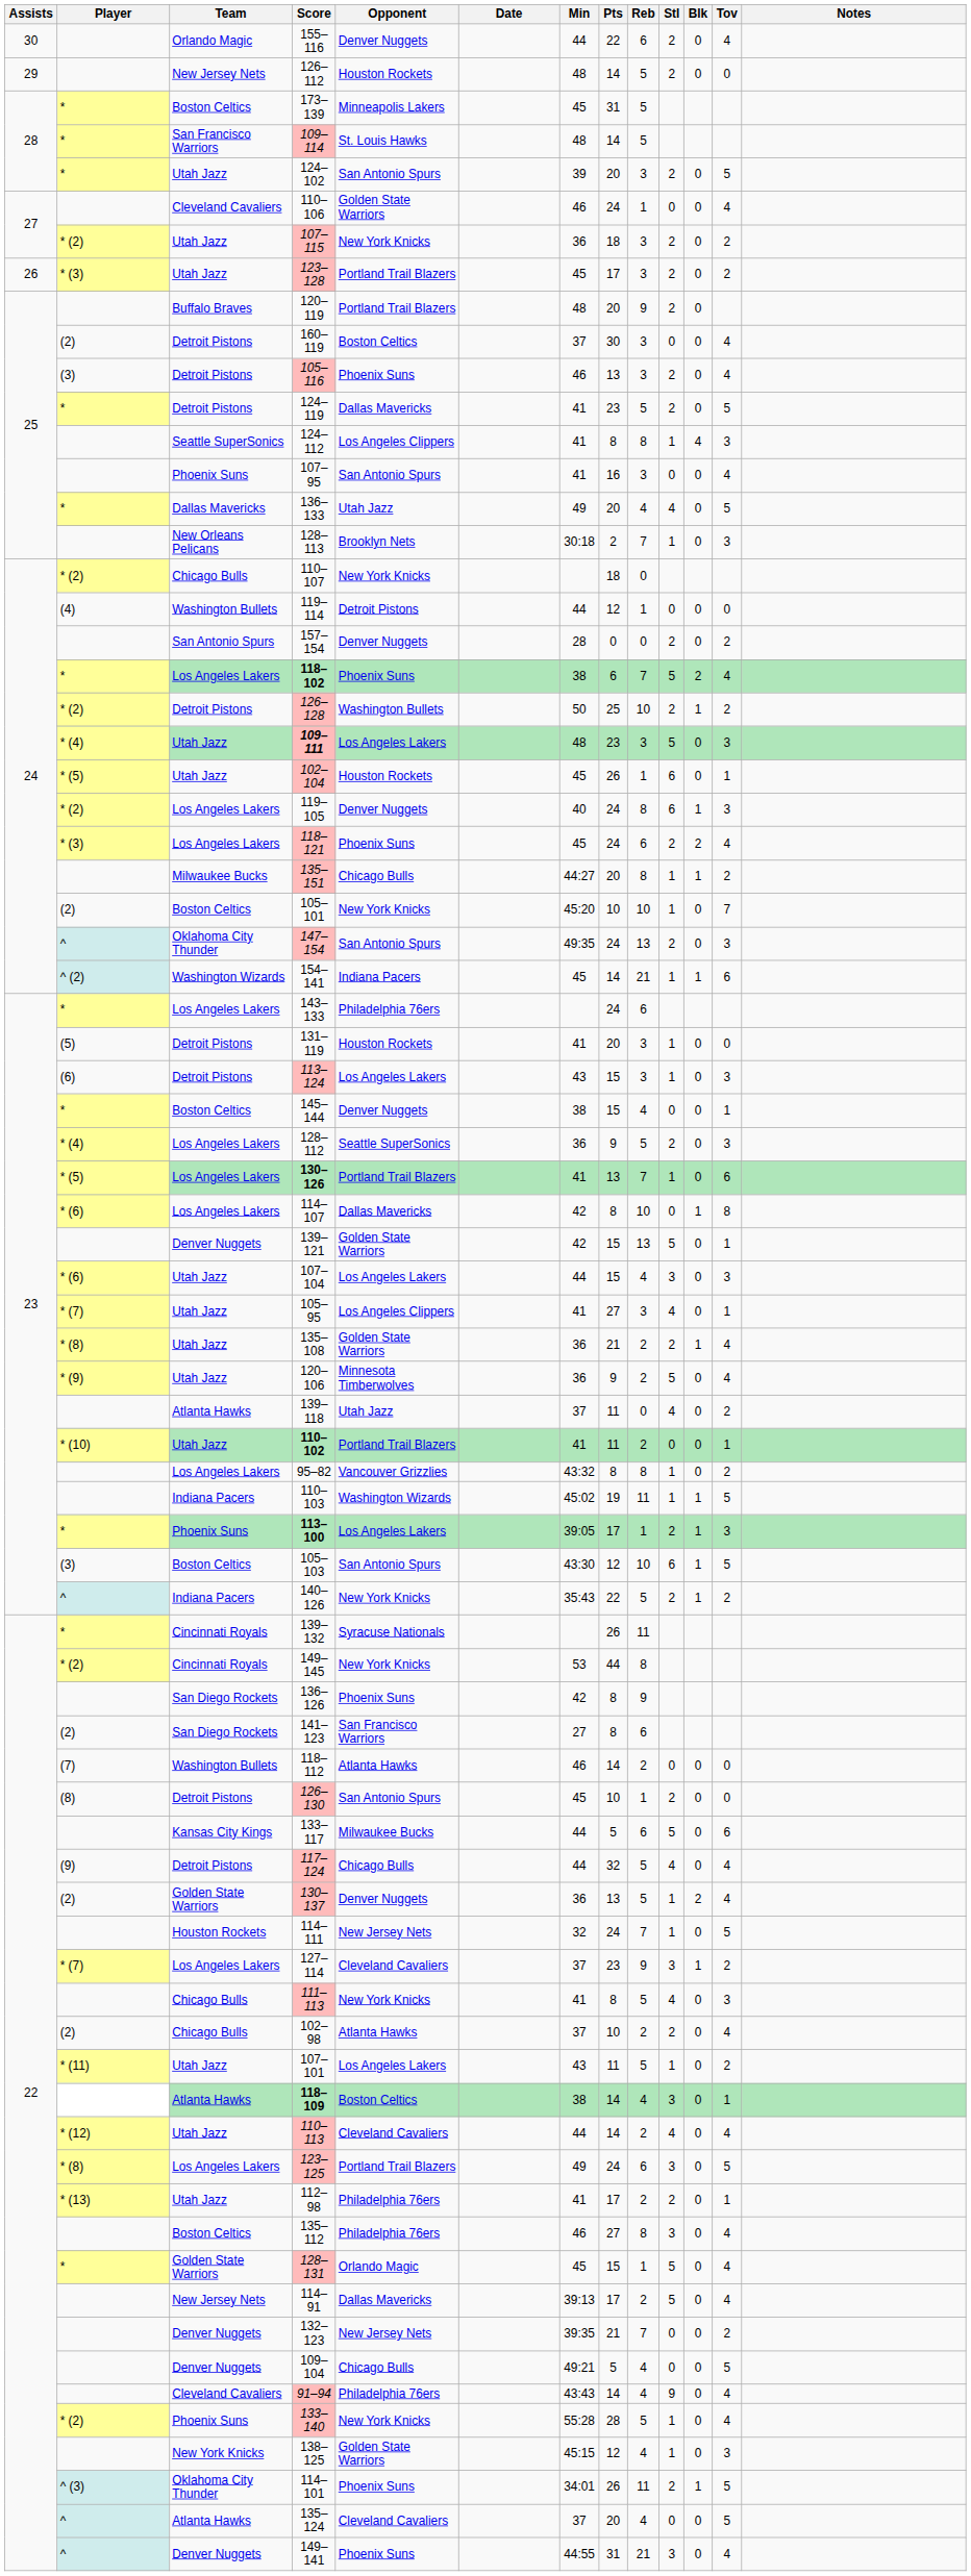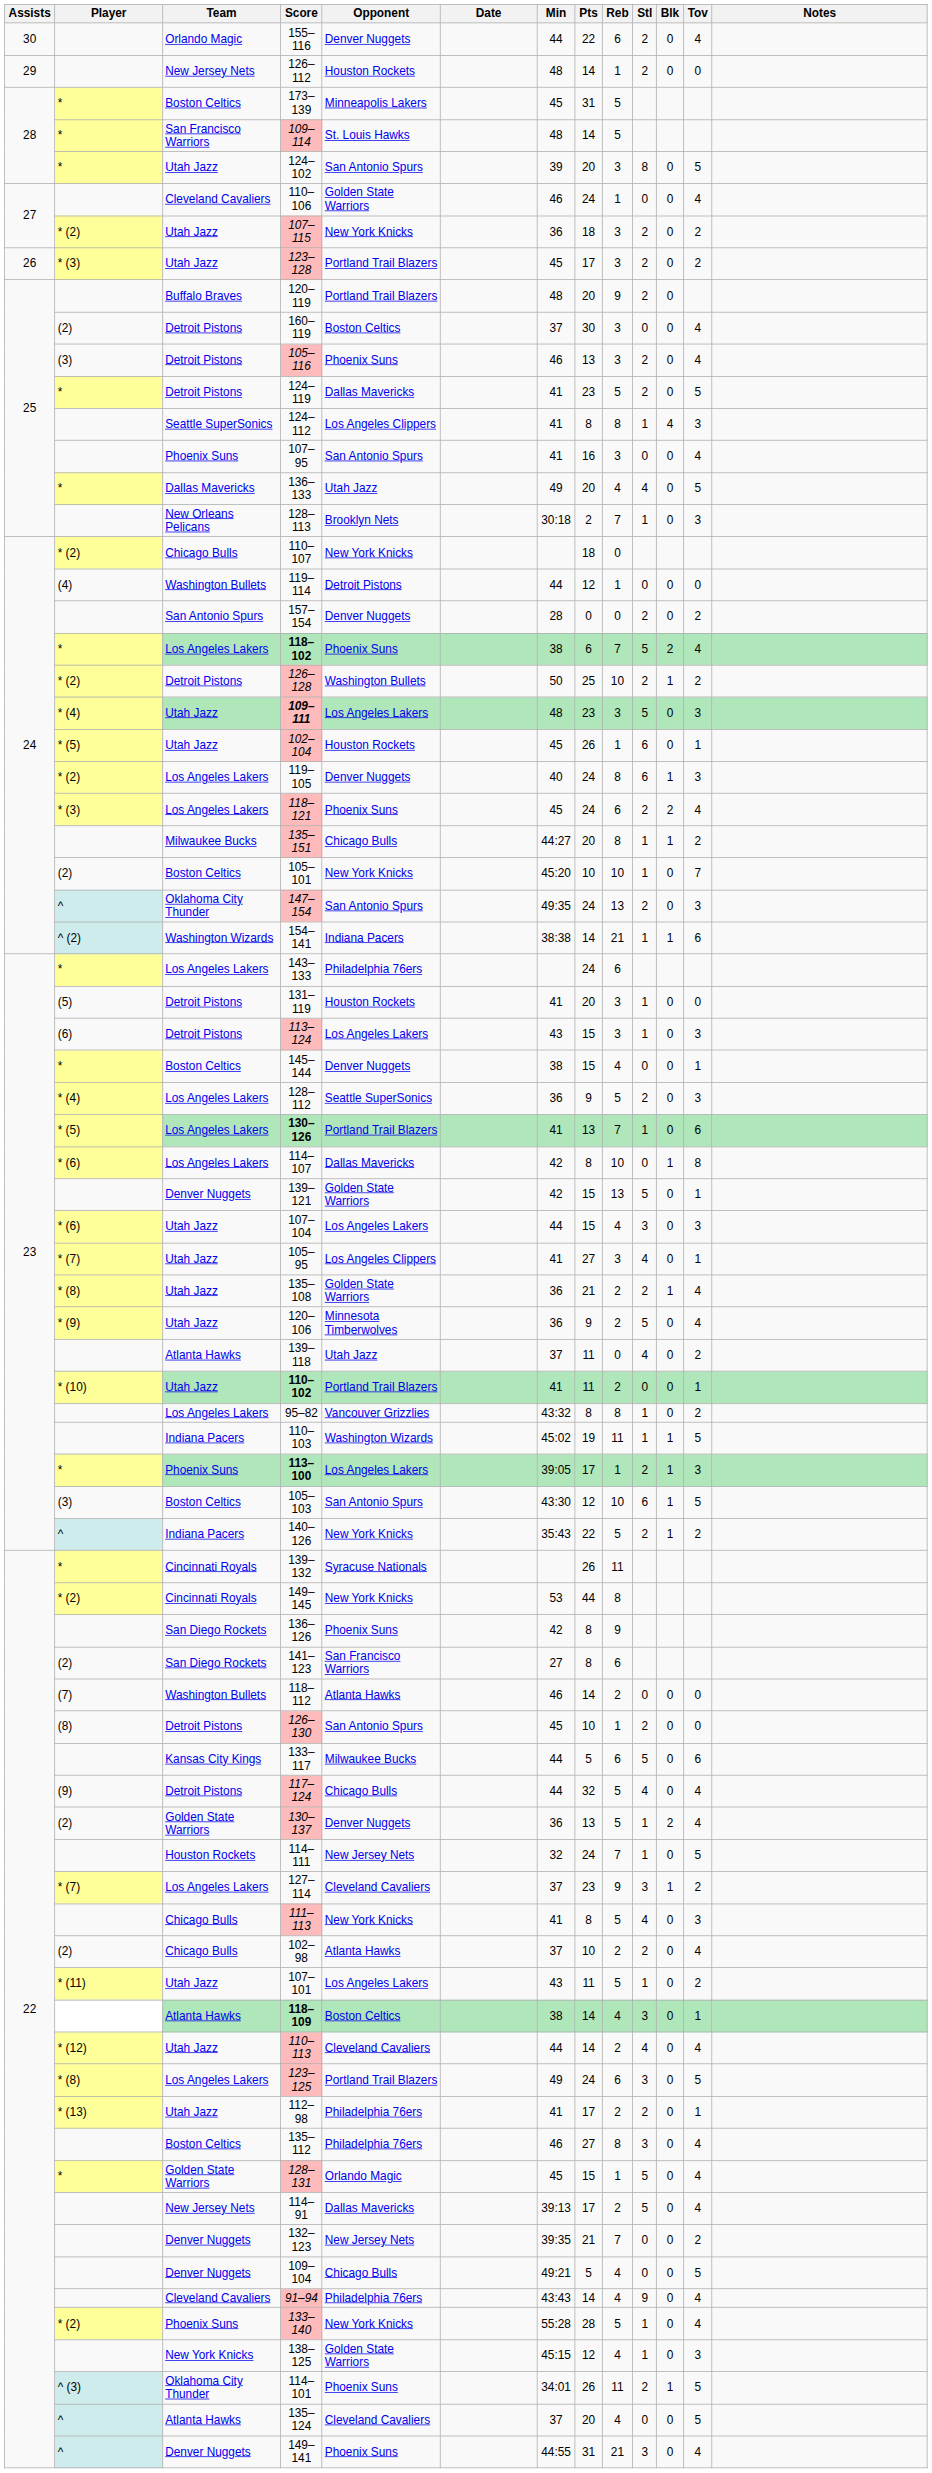126–112 | Reb: 5 -> 1
124–102 | Stl: 2 -> 8
154–141 | Min: 45 -> 38:38
